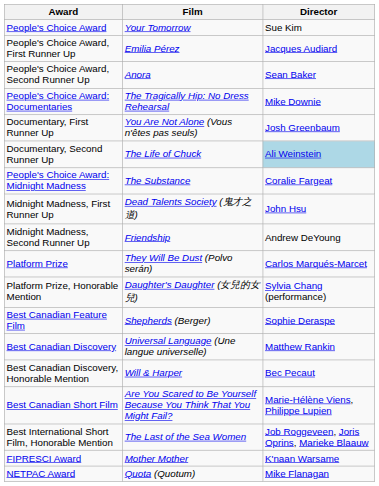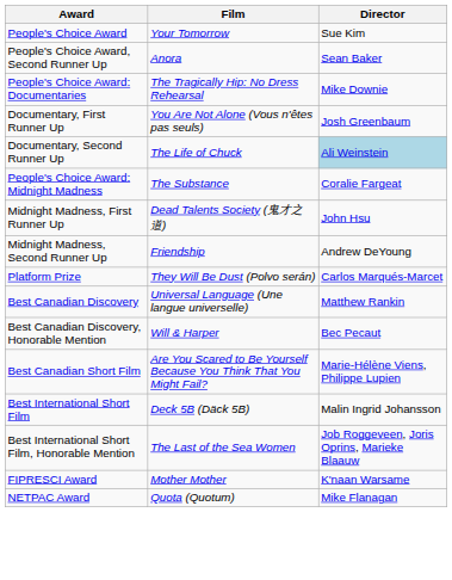- row: People's Choice Award, First Runner Up | Emilia Pérez | Jacques Audiard
- row: Platform Prize, Honorable Mention | Daughter's Daughter (女兒的女兒) | Sylvia Chang (performance)
- row: Best Canadian Feature Film | Shepherds (Berger) | Sophie Deraspe
+ row: Best International Short Film | Deck 5B (Däck 5B) | Malin Ingrid Johansson
